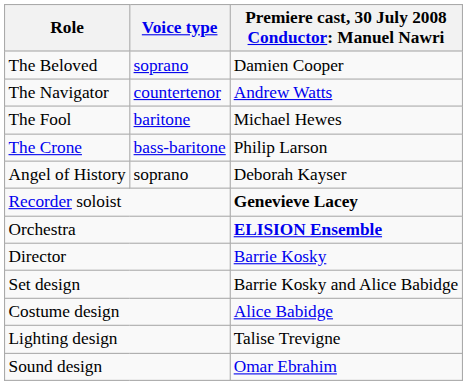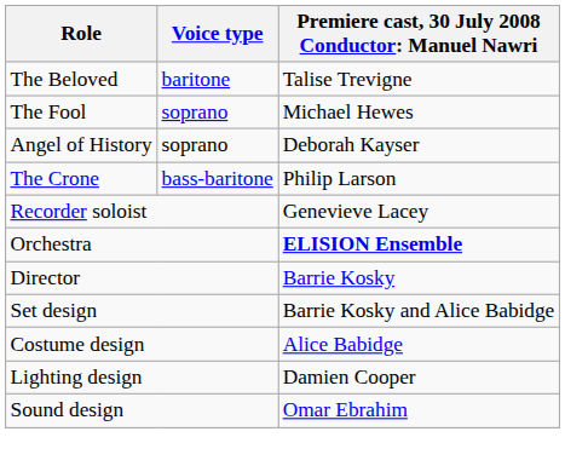The Beloved | Voice type: soprano -> baritone
The Beloved | column 3: Damien Cooper -> Talise Trevigne
- row: The Navigator | countertenor | Andrew Watts
The Fool | Voice type: baritone -> soprano
rows swapped: Angel of History <-> The Crone
Recorder soloist | column 3: bold -> normal
Lighting design | column 3: Talise Trevigne -> Damien Cooper
